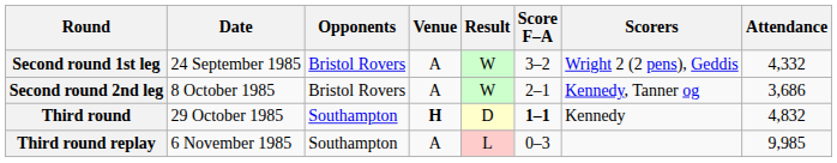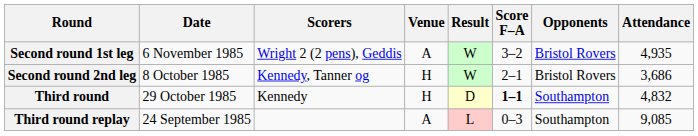columns swapped: Opponents <-> Scorers
Second round 1st leg | Date: 24 September 1985 -> 6 November 1985
Second round 1st leg | Attendance: 4,332 -> 4,935
Second round 2nd leg | Venue: A -> H
Third round | Venue: bold -> normal
Third round replay | Date: 6 November 1985 -> 24 September 1985
Third round replay | Attendance: 9,985 -> 9,085
